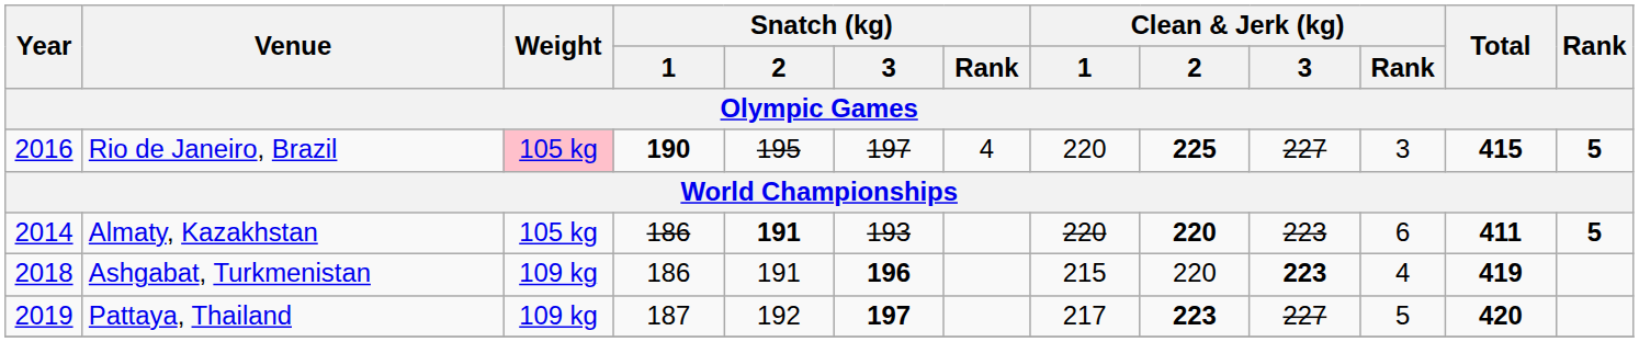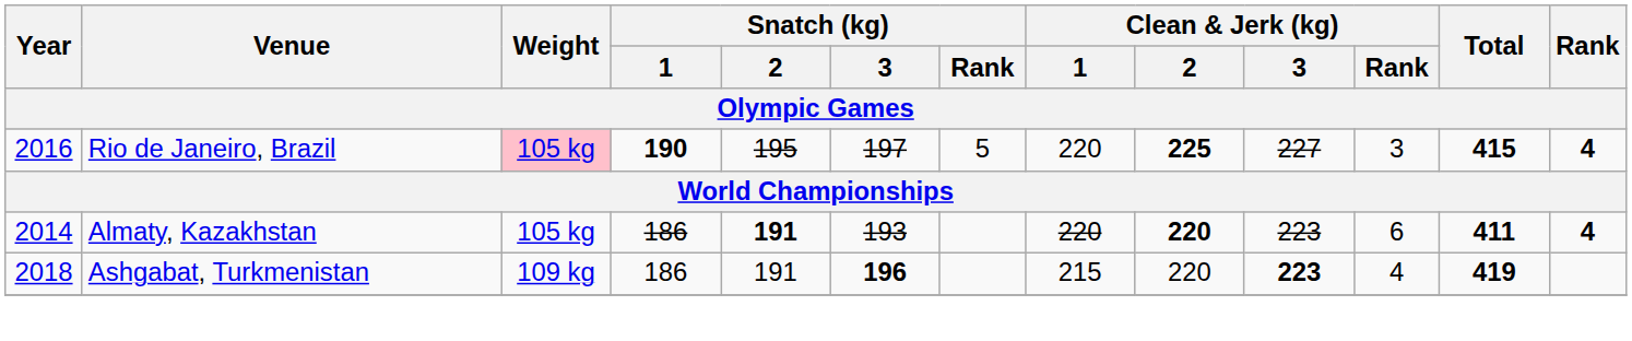Rio de Janeiro, Brazil | Snatch (kg) / Rank: 4 -> 5
Rio de Janeiro, Brazil | Rank: 5 -> 4
Almaty, Kazakhstan | Rank: 5 -> 4
- row: 2019 | Pattaya, Thailand | 109 kg | 187 | 192 | 197 | 217 | 223 | 227 | 5 | 420
